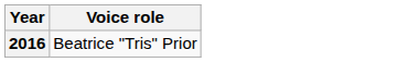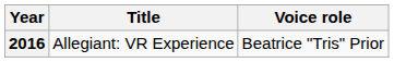+ column: Title | Allegiant: VR Experience
